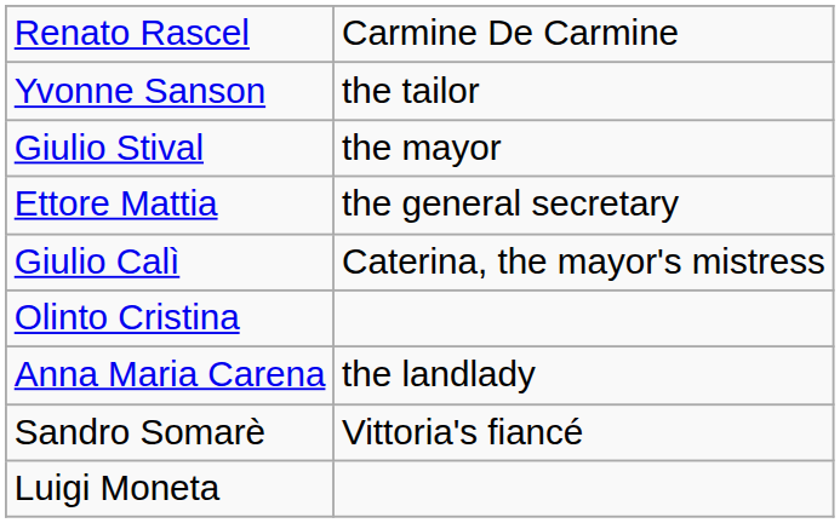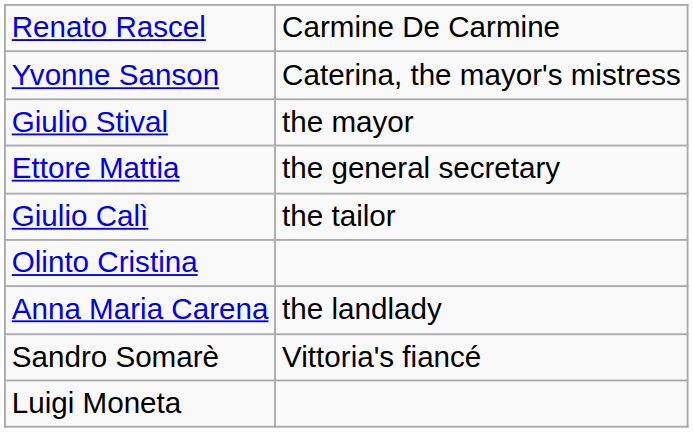Yvonne Sanson | column 2: the tailor -> Caterina, the mayor's mistress
Giulio Calì | column 2: Caterina, the mayor's mistress -> the tailor
